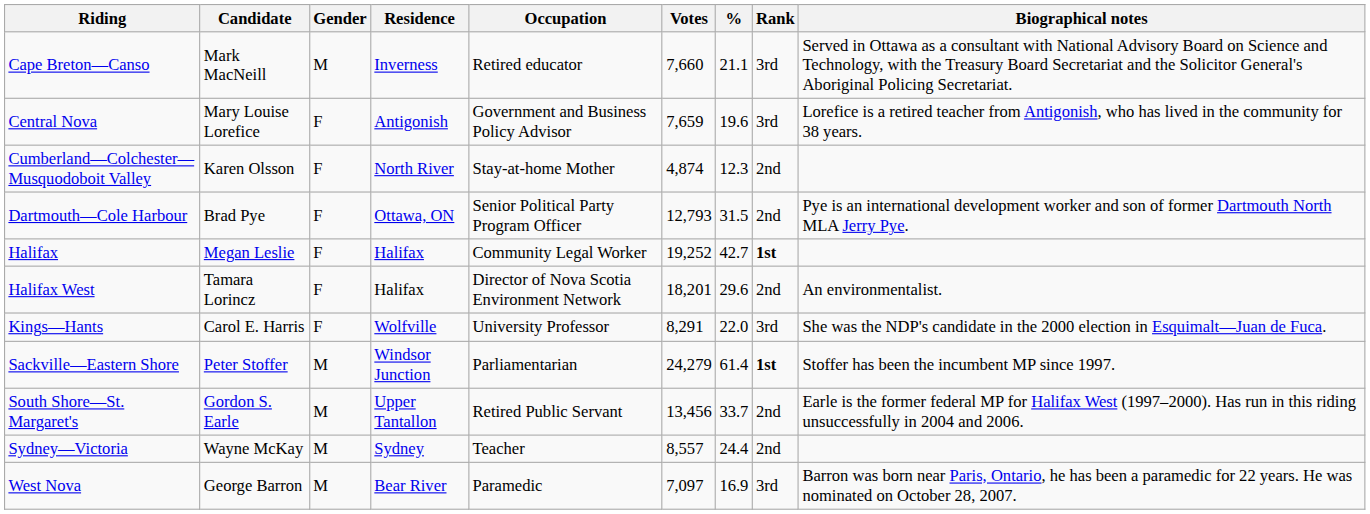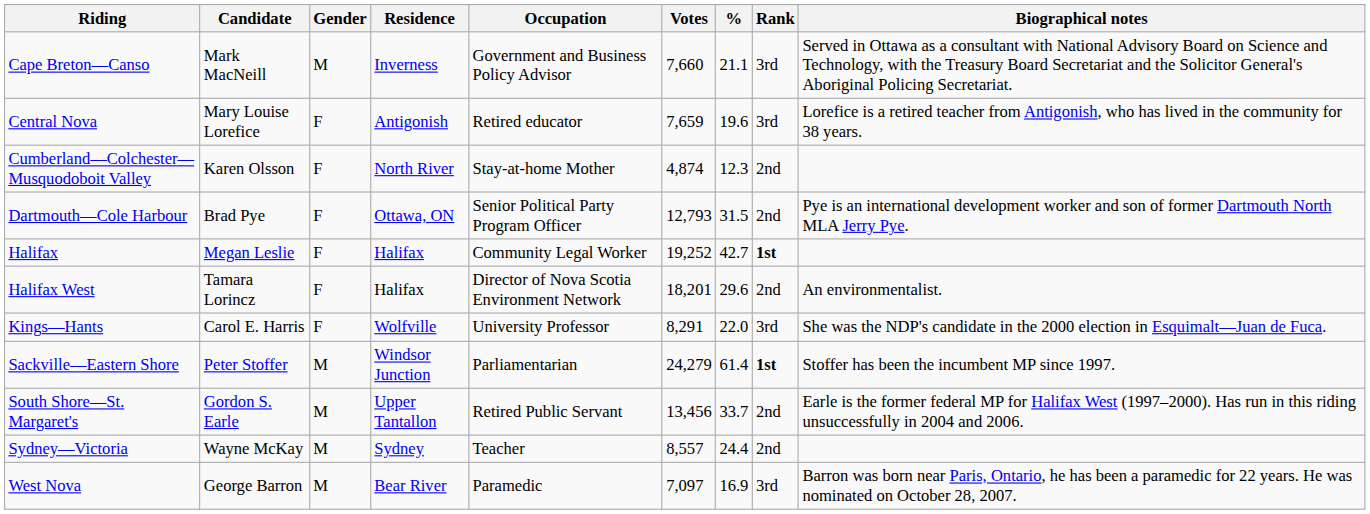Cape Breton—Canso | Occupation: Retired educator -> Government and Business Policy Advisor
Central Nova | Occupation: Government and Business Policy Advisor -> Retired educator
